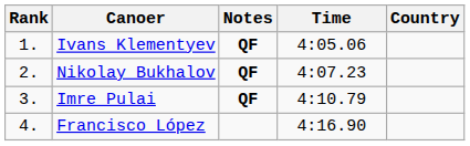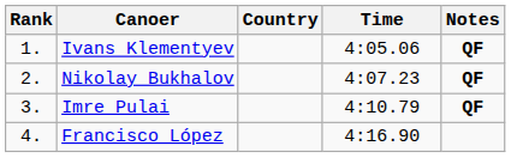columns swapped: Country <-> Notes
